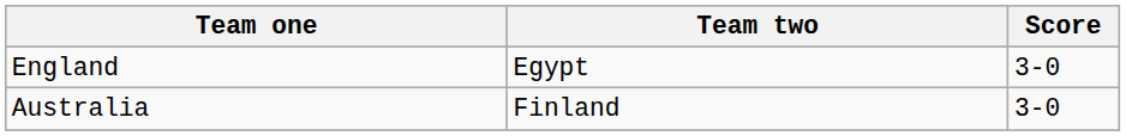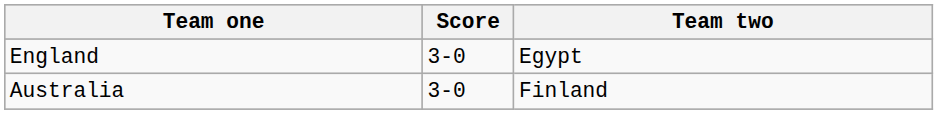columns swapped: Team two <-> Score
